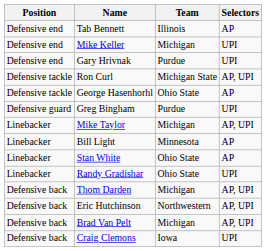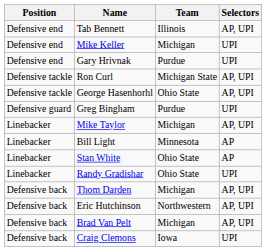Tab Bennett | Selectors: AP -> AP, UPI
George Hasenhorhl | Selectors: AP -> AP, UPI
